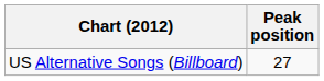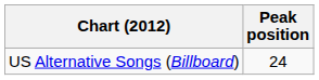US Alternative Songs (Billboard) | Peak position: 27 -> 24
